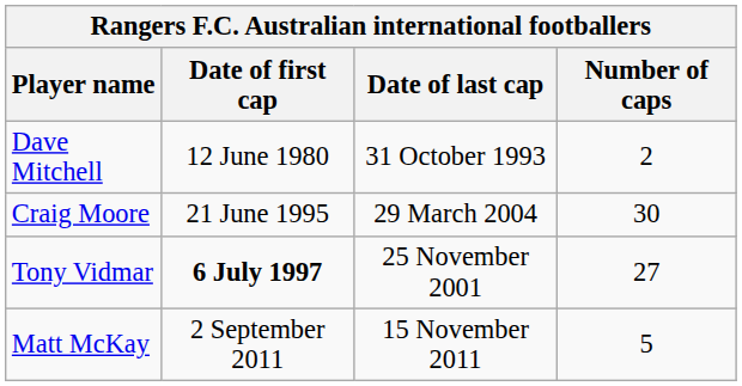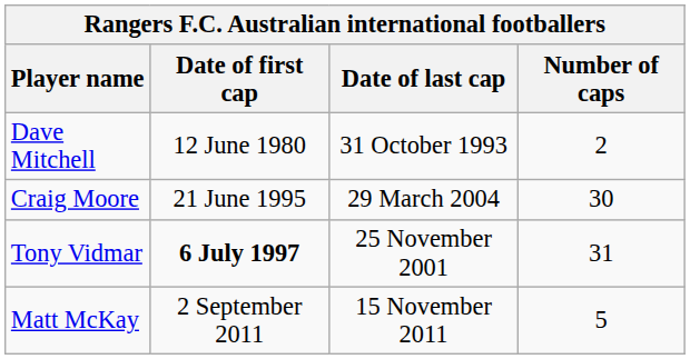Tony Vidmar | Number of caps: 27 -> 31
